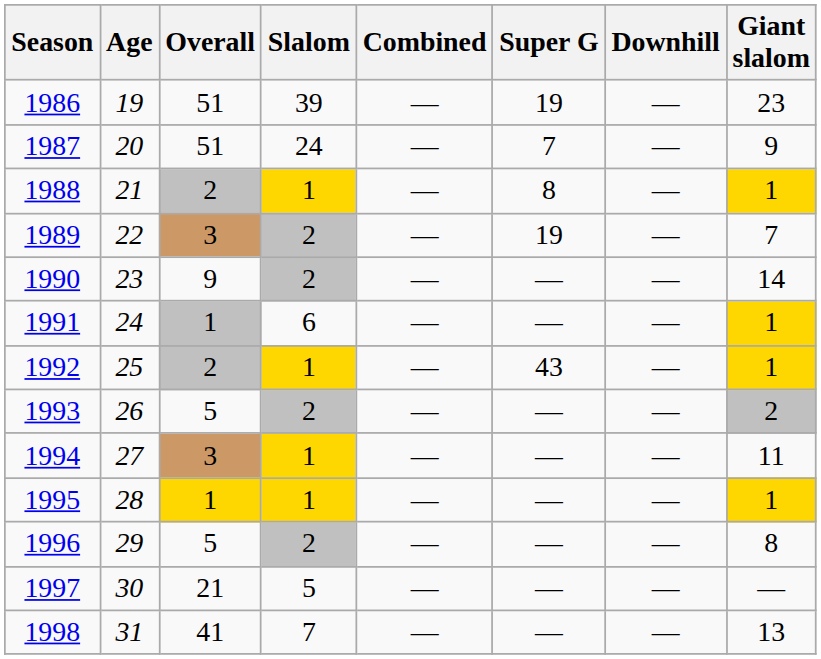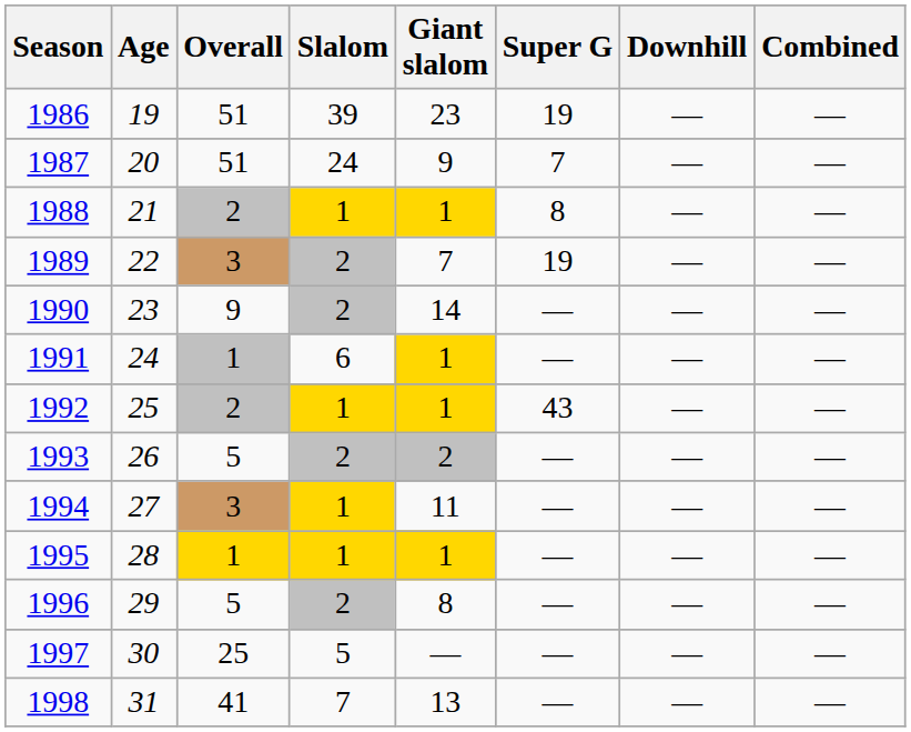columns swapped: Giant slalom <-> Combined
1997 | Overall: 21 -> 25
